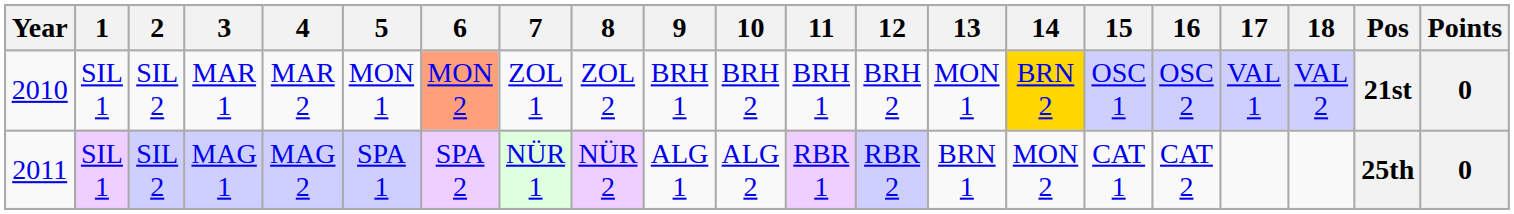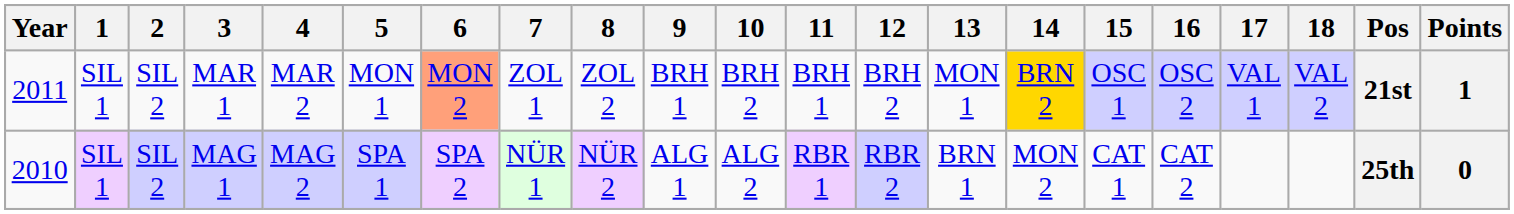MAR 1 | Year: 2010 -> 2011
MAR 1 | Points: 0 -> 1
MAG 1 | Year: 2011 -> 2010
